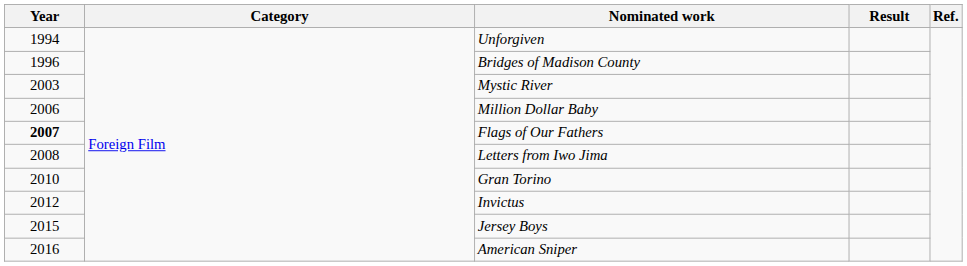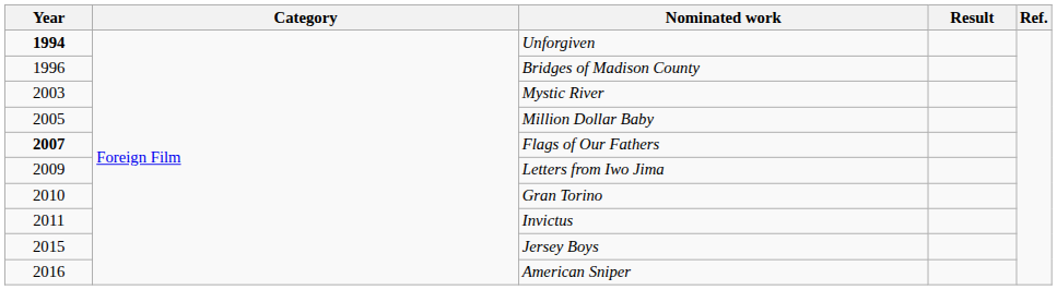Unforgiven | Year: normal -> bold
Million Dollar Baby | Year: 2006 -> 2005
Letters from Iwo Jima | Year: 2008 -> 2009
Invictus | Year: 2012 -> 2011
